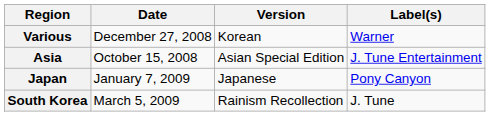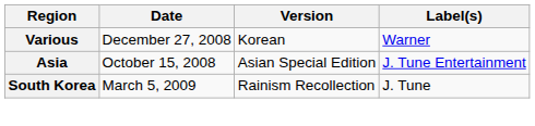- row: Japan | January 7, 2009 | Japanese | Pony Canyon
